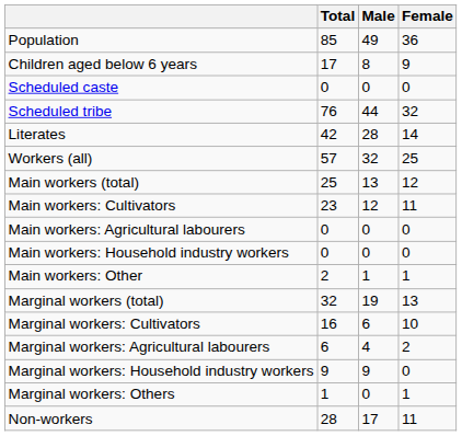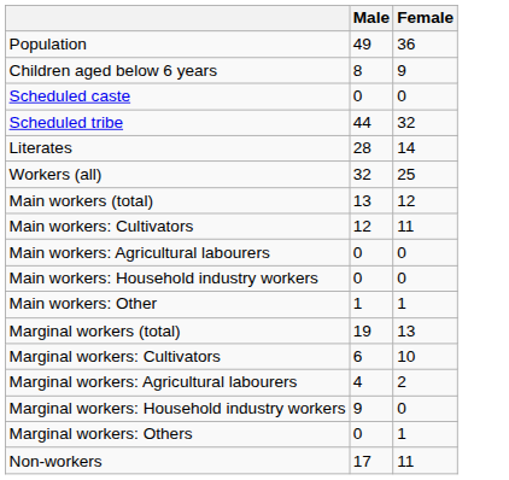- column: Total | 85 | 17 | 0 | 76 | 42 | 57 | 25 | 23 | 0 | 0 | 2 | 32 | 16 | 6 | 9 | 1 | 28
